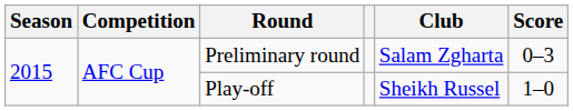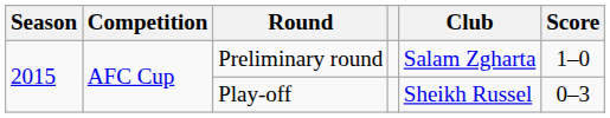Preliminary round | Score: 0–3 -> 1–0
Play-off | Score: 1–0 -> 0–3
